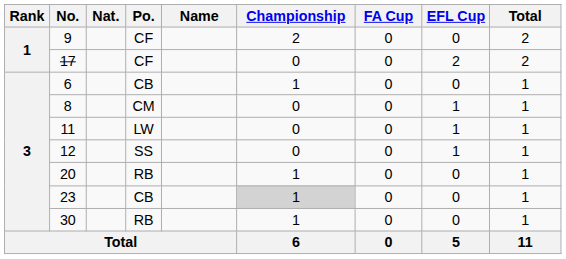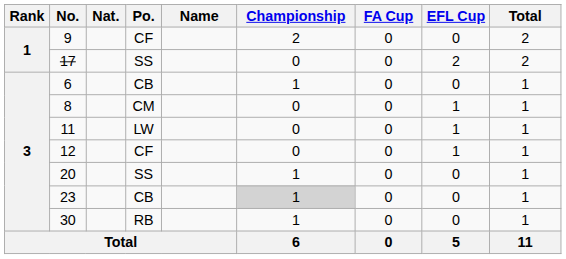17 | Po.: CF -> SS
12 | Po.: SS -> CF
20 | Po.: RB -> SS
